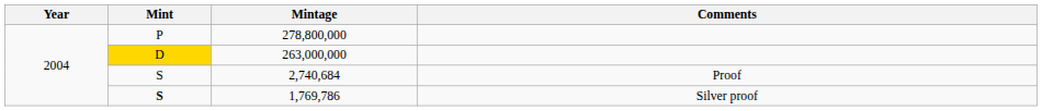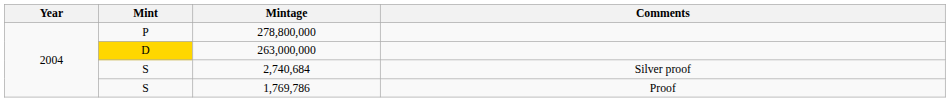2,740,684 | Comments: Proof -> Silver proof
1,769,786 | Mint: bold -> normal
1,769,786 | Comments: Silver proof -> Proof
